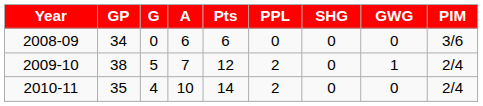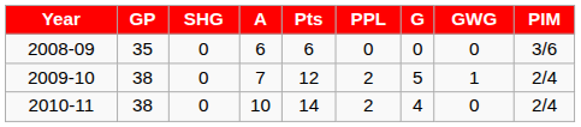columns swapped: G <-> SHG
2008-09 | GP: 34 -> 35
2010-11 | GP: 35 -> 38
